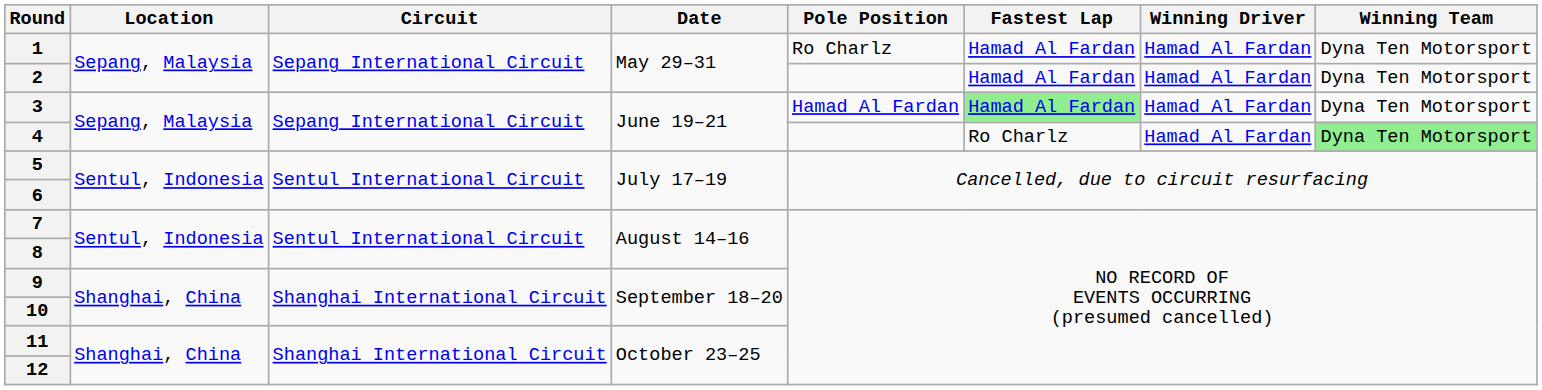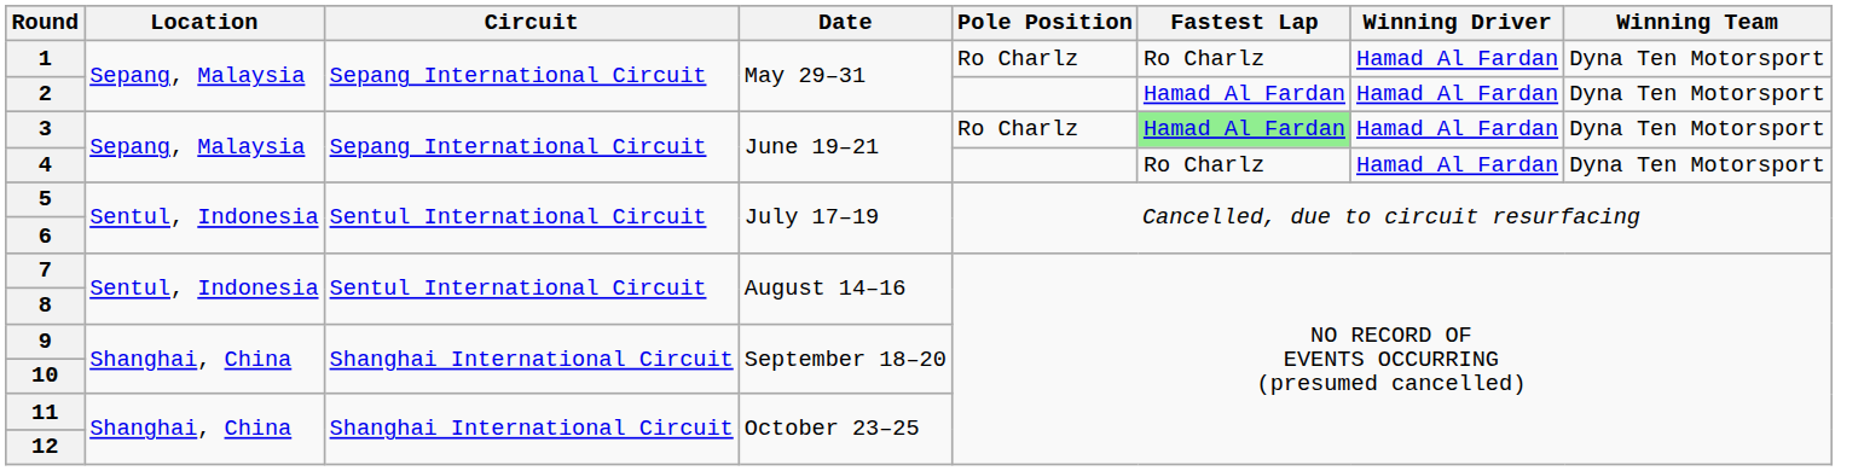1 | Fastest Lap: Hamad Al Fardan -> Ro Charlz
3 | Pole Position: Hamad Al Fardan -> Ro Charlz
4 | Winning Team: lightgreen background -> no background
